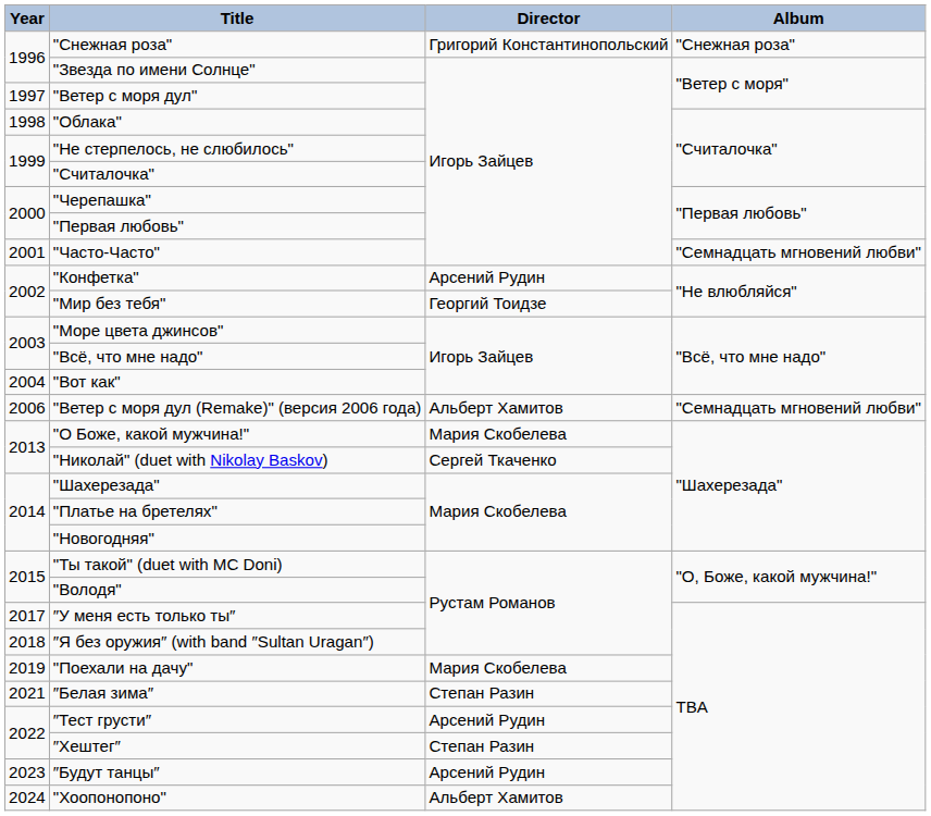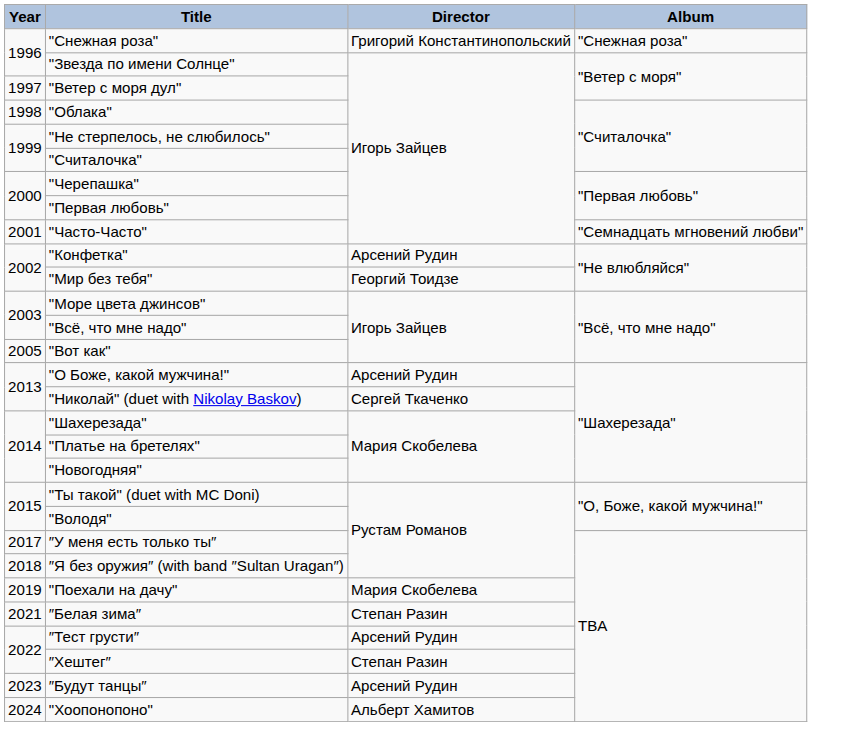"Вот как" | Year: 2004 -> 2005
- row: 2006 | "Ветер с моря дул (Remake)" (версия 2006 года) | Альберт Хамитов | "Семнадцать мгновений любви"
"О Боже, какой мужчина!" | Director: Мария Скобелева -> Арсений Рудин
